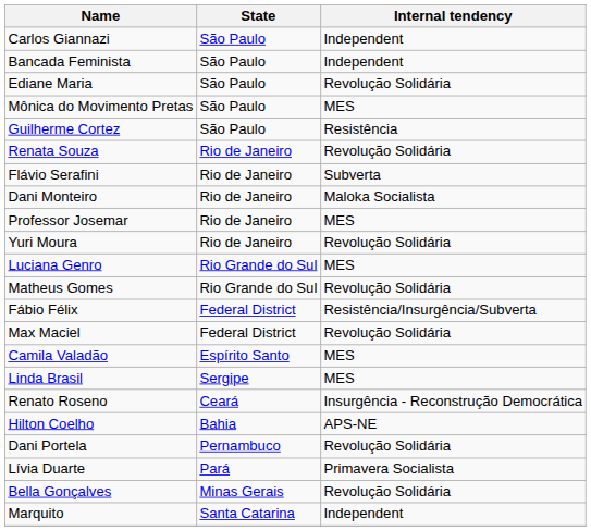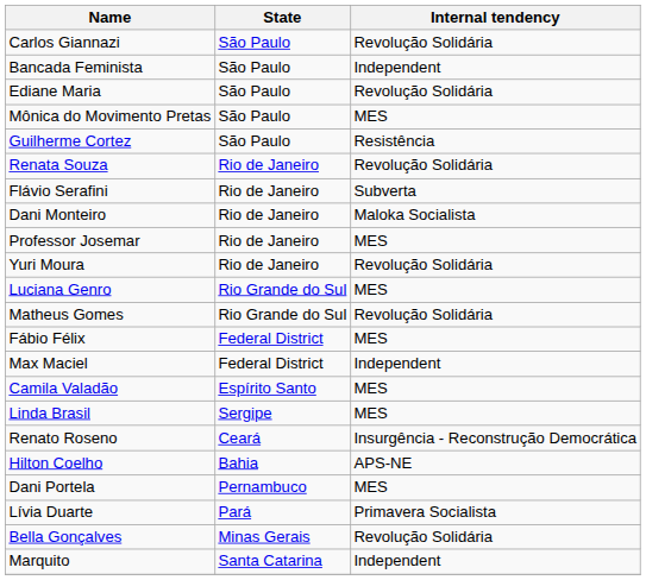Carlos Giannazi | Internal tendency: Independent -> Revolução Solidária
Fábio Félix | Internal tendency: Resistência/Insurgência/Subverta -> MES
Max Maciel | Internal tendency: Revolução Solidária -> Independent
Dani Portela | Internal tendency: Revolução Solidária -> MES
